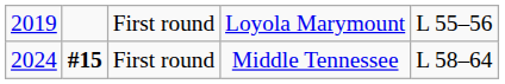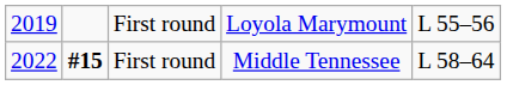First round / Middle Tennessee | column 1: 2024 -> 2022
